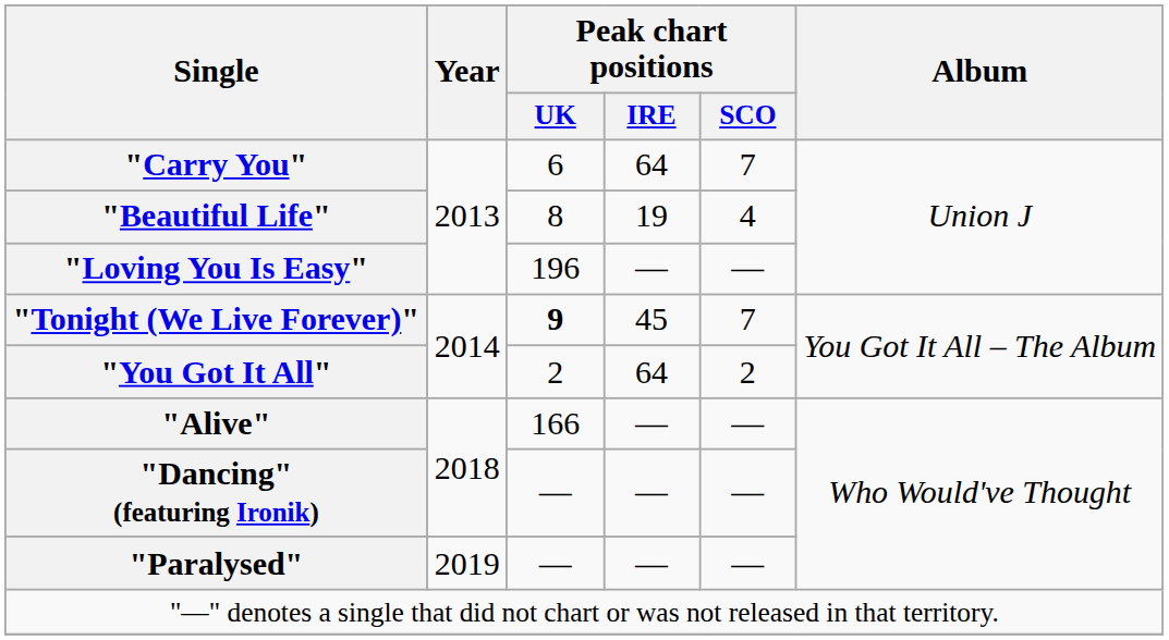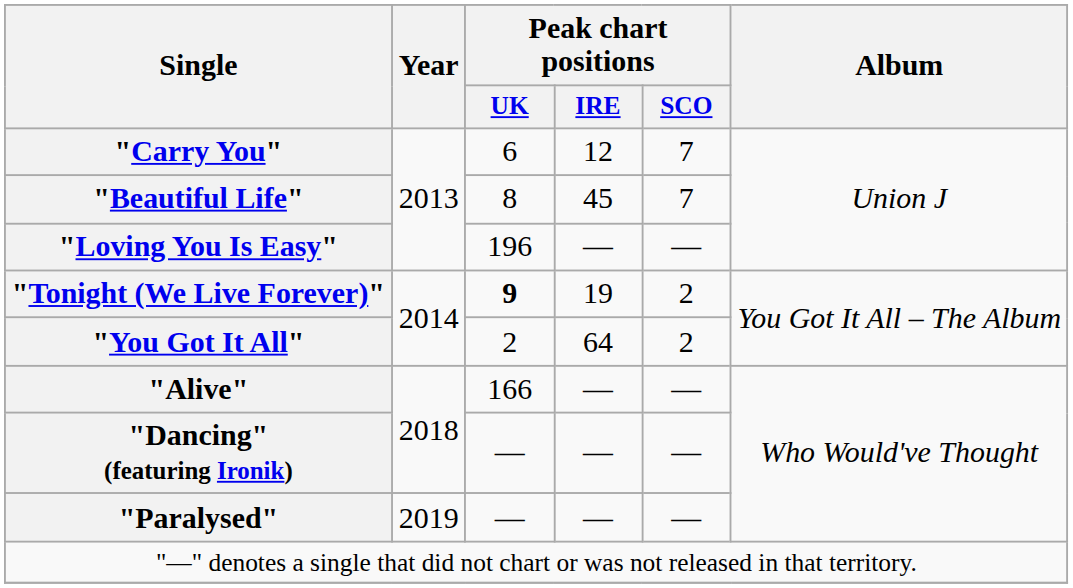"Carry You" | Peak chart positions / IRE: 64 -> 12
"Beautiful Life" | Peak chart positions / IRE: 19 -> 45
"Beautiful Life" | Peak chart positions / SCO: 4 -> 7
"Tonight (We Live Forever)" | Peak chart positions / IRE: 45 -> 19
"Tonight (We Live Forever)" | Peak chart positions / SCO: 7 -> 2
